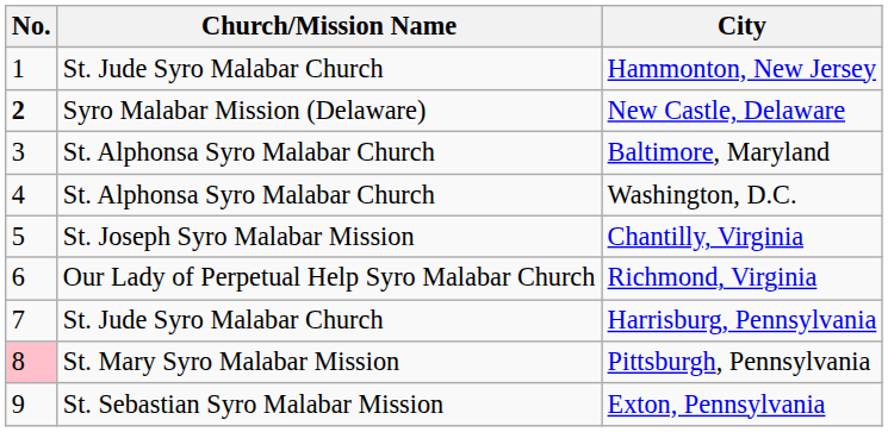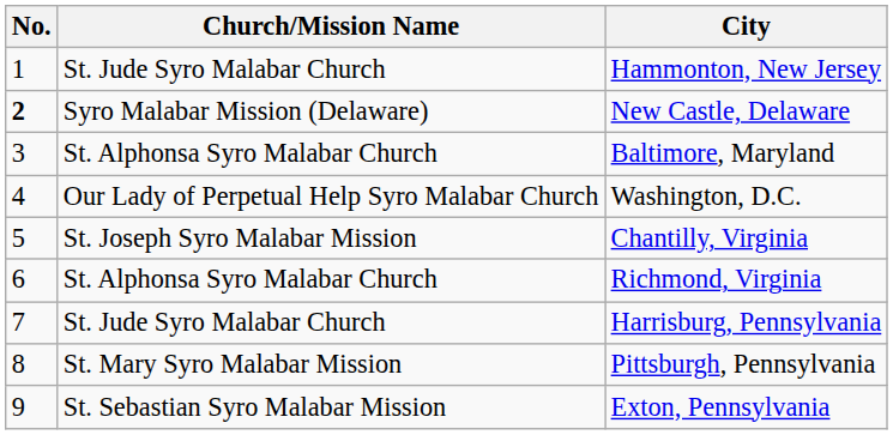Washington, D.C. | Church/Mission Name: St. Alphonsa Syro Malabar Church -> Our Lady of Perpetual Help Syro Malabar Church
Richmond, Virginia | Church/Mission Name: Our Lady of Perpetual Help Syro Malabar Church -> St. Alphonsa Syro Malabar Church
Pittsburgh, Pennsylvania | No.: pink background -> no background
